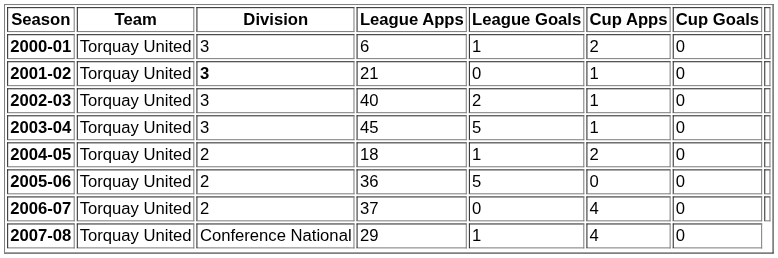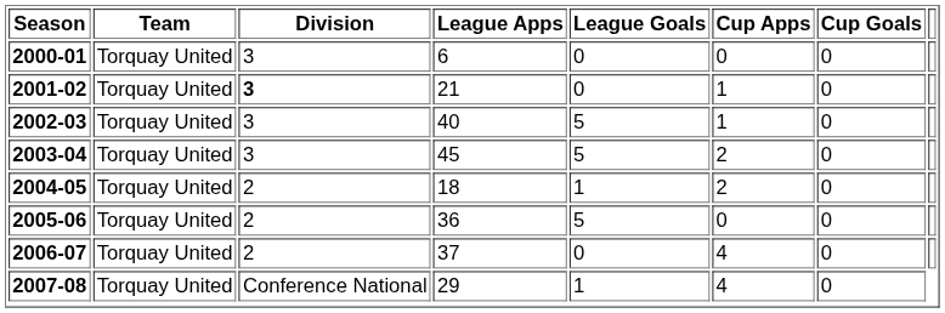2000-01 | League Goals: 1 -> 0
2000-01 | Cup Apps: 2 -> 0
2002-03 | League Goals: 2 -> 5
2003-04 | Cup Apps: 1 -> 2
